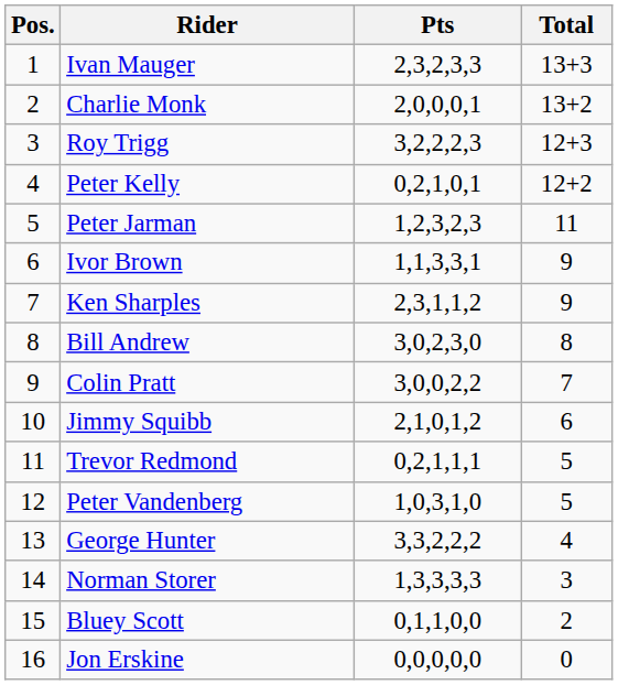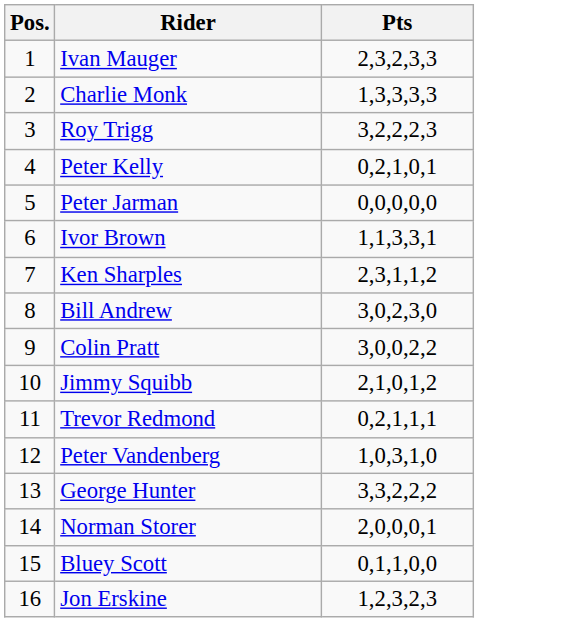- column: Total | 13+3 | 13+2 | 12+3 | 12+2 | 11 | 9 | 9 | 8 | 7 | 6 | 5 | 5 | 4 | 3 | 2 | 0
Charlie Monk | Pts: 2,0,0,0,1 -> 1,3,3,3,3
Peter Jarman | Pts: 1,2,3,2,3 -> 0,0,0,0,0
Norman Storer | Pts: 1,3,3,3,3 -> 2,0,0,0,1
Jon Erskine | Pts: 0,0,0,0,0 -> 1,2,3,2,3
